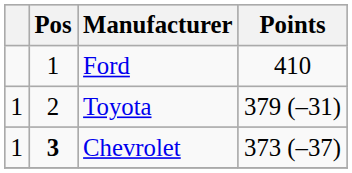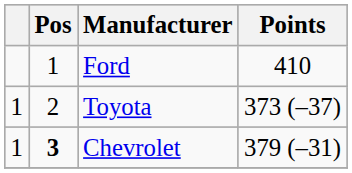Toyota | Points: 379 (–31) -> 373 (–37)
Chevrolet | Points: 373 (–37) -> 379 (–31)
